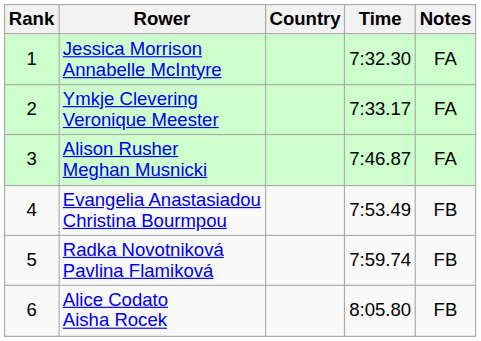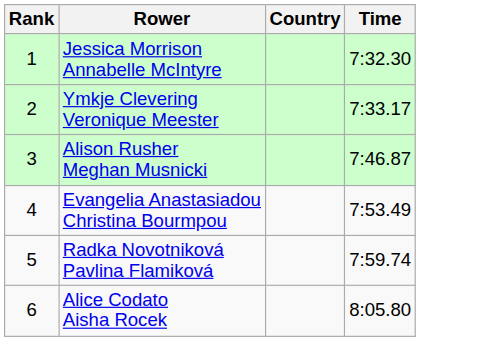- column: Notes | FA | FA | FA | FB | FB | FB
